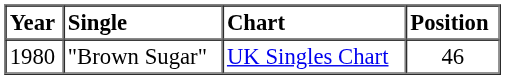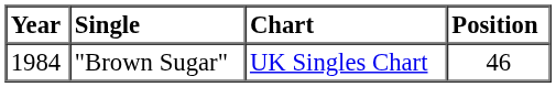"Brown Sugar" | Year: 1980 -> 1984
